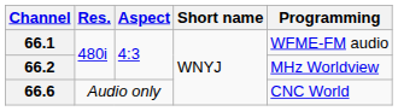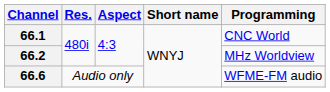66.1 | Programming: WFME-FM audio -> CNC World
66.6 | Programming: CNC World -> WFME-FM audio
